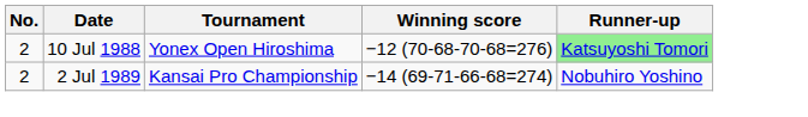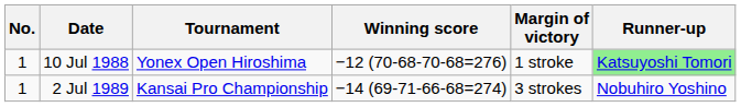+ column: Margin of victory | 1 stroke | 3 strokes
10 Jul 1988 | No.: 2 -> 1
2 Jul 1989 | No.: 2 -> 1
